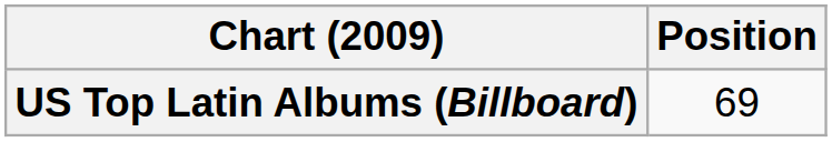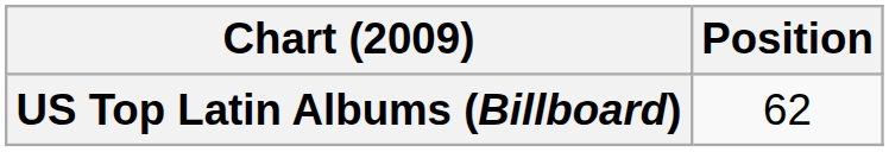US Top Latin Albums (Billboard) | Position: 69 -> 62
